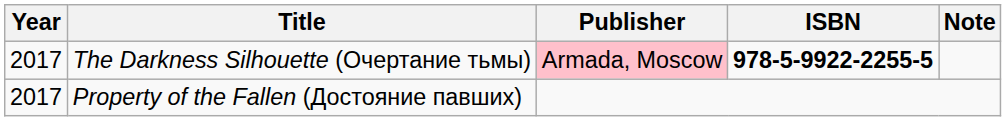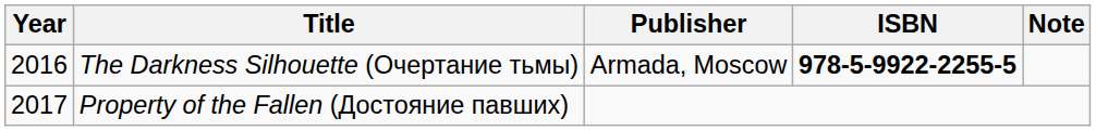The Darkness Silhouette (Очертание тьмы) | Year: 2017 -> 2016
The Darkness Silhouette (Очертание тьмы) | Publisher: pink background -> no background
